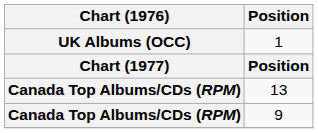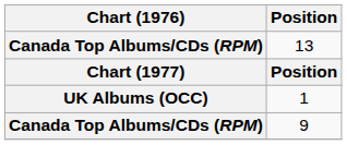rows swapped: 1 <-> 13
